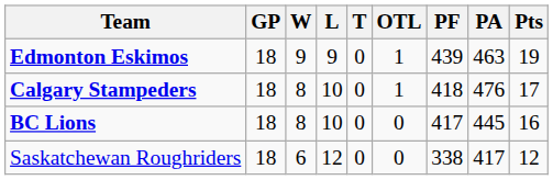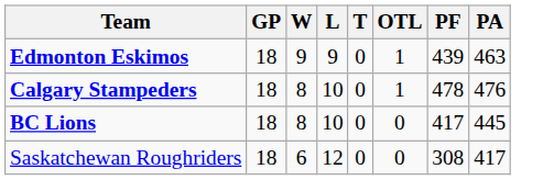- column: Pts | 19 | 17 | 16 | 12
Calgary Stampeders | PF: 418 -> 478
Saskatchewan Roughriders | PF: 338 -> 308
